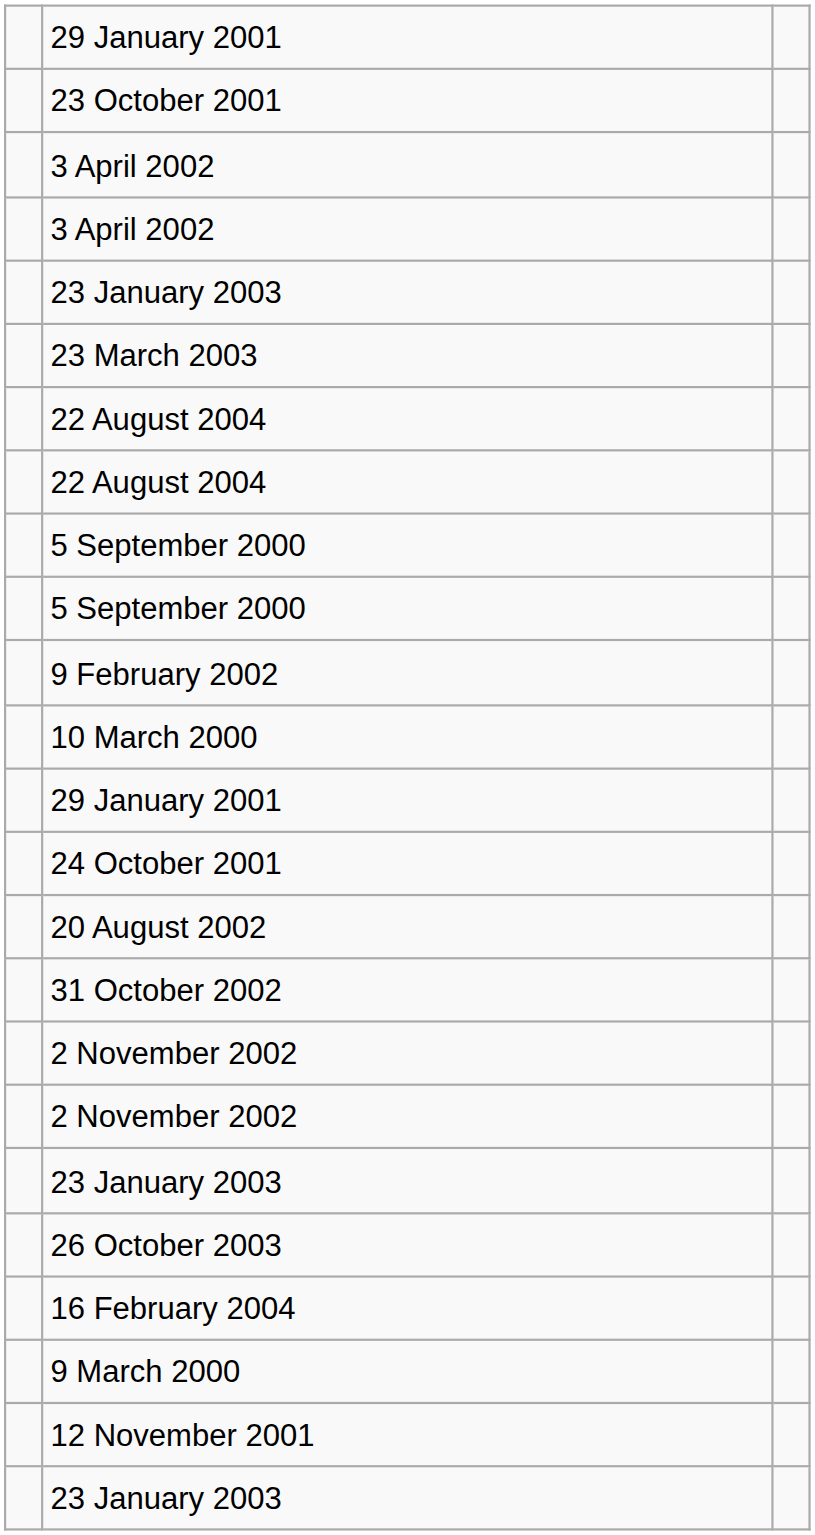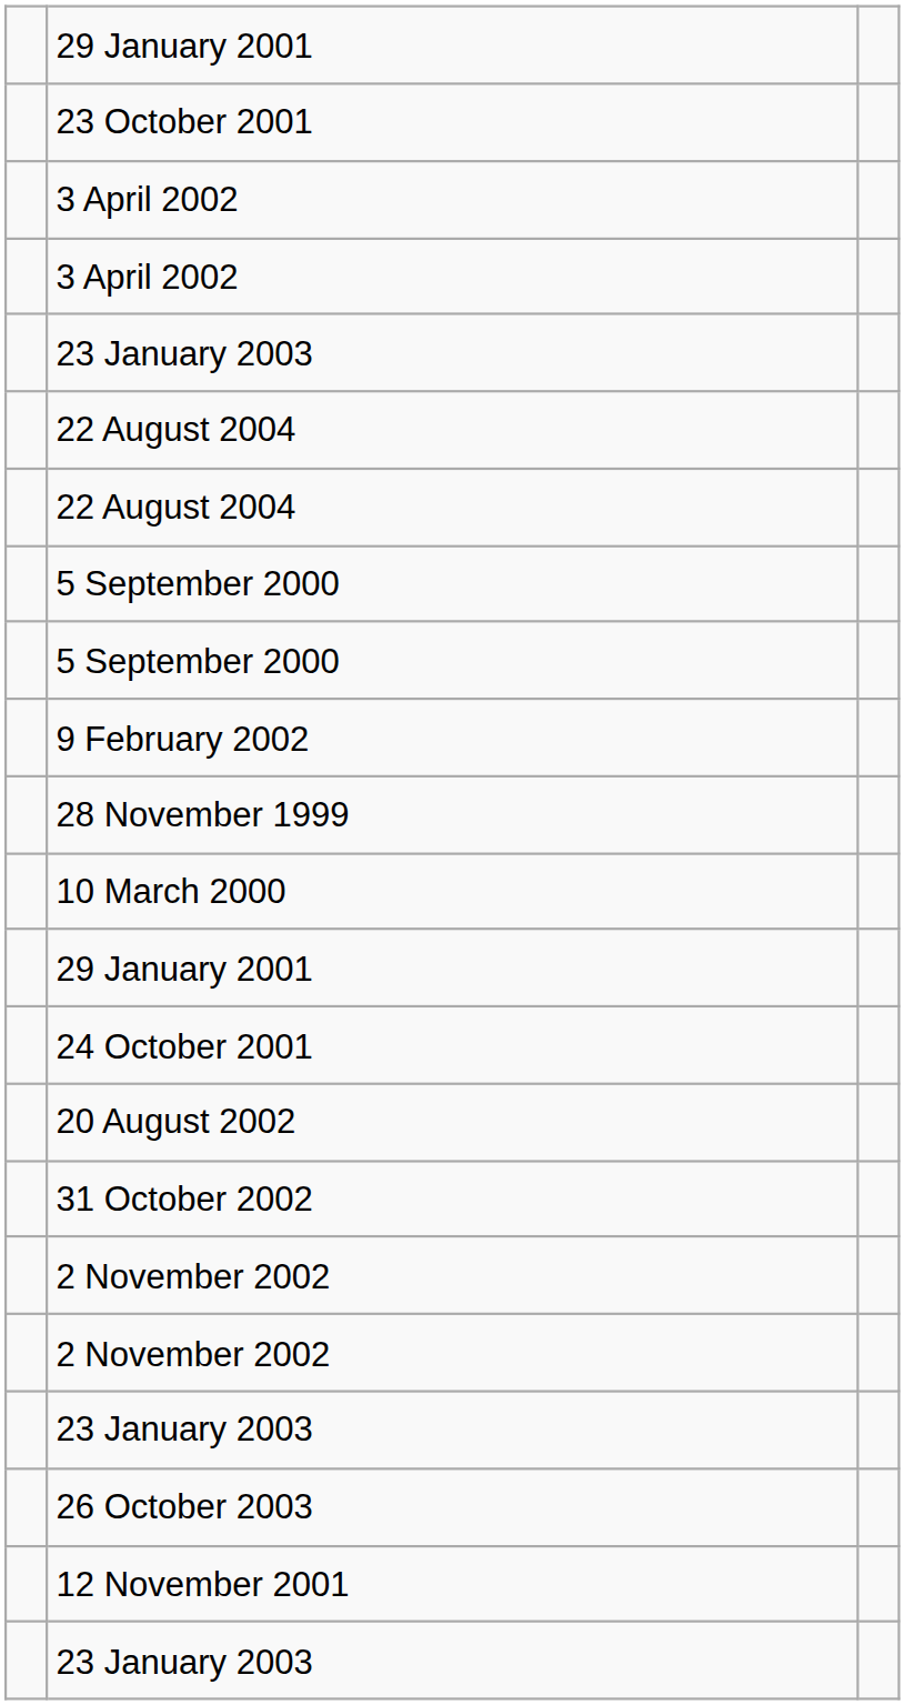- row: 23 March 2003
+ row: 28 November 1999
- row: 16 February 2004
- row: 9 March 2000
